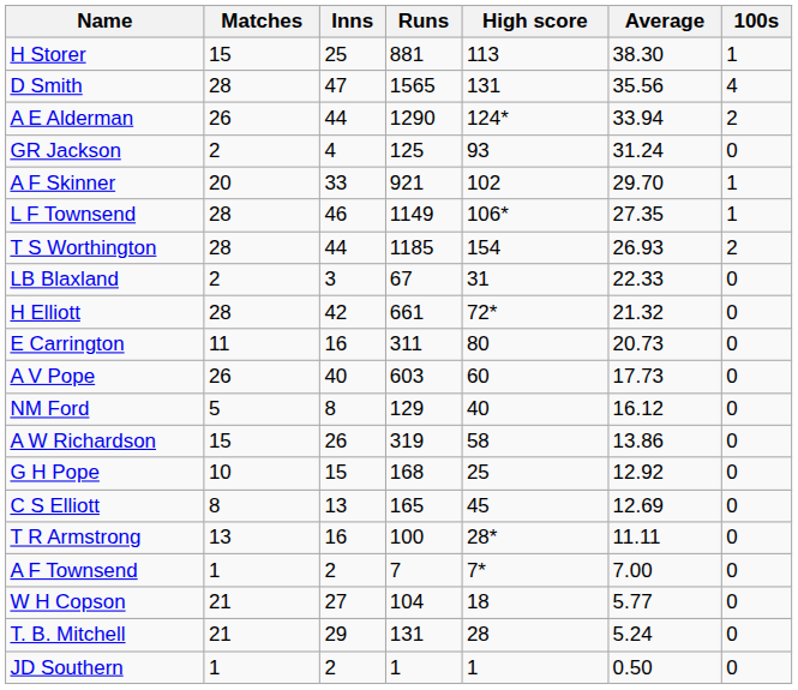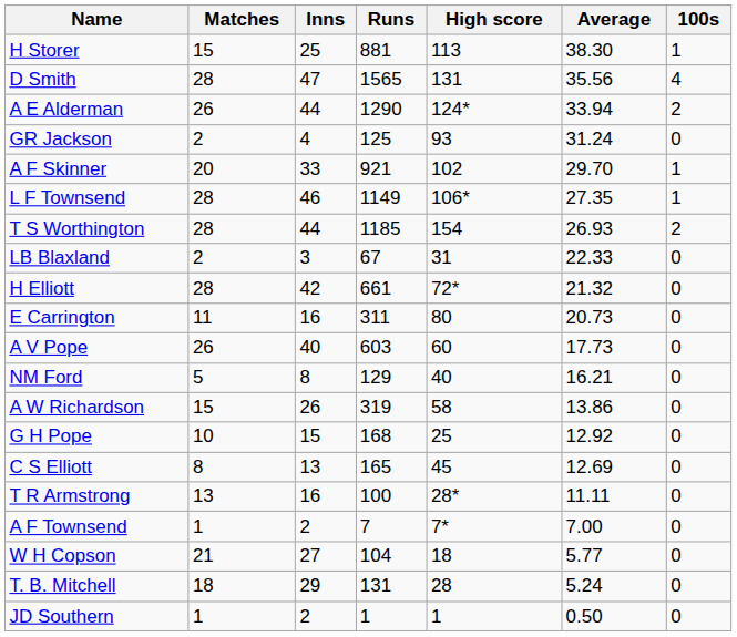NM Ford | Average: 16.12 -> 16.21
T. B. Mitchell | Matches: 21 -> 18
